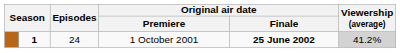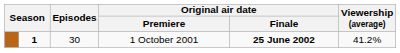1 October 2001 | Episodes: 24 -> 30
1 October 2001 | Viewership (average): lightgrey background -> no background
